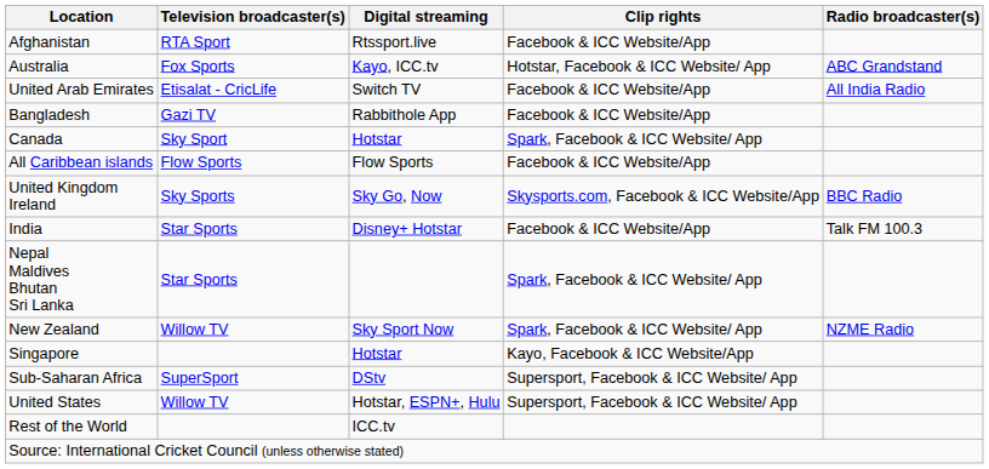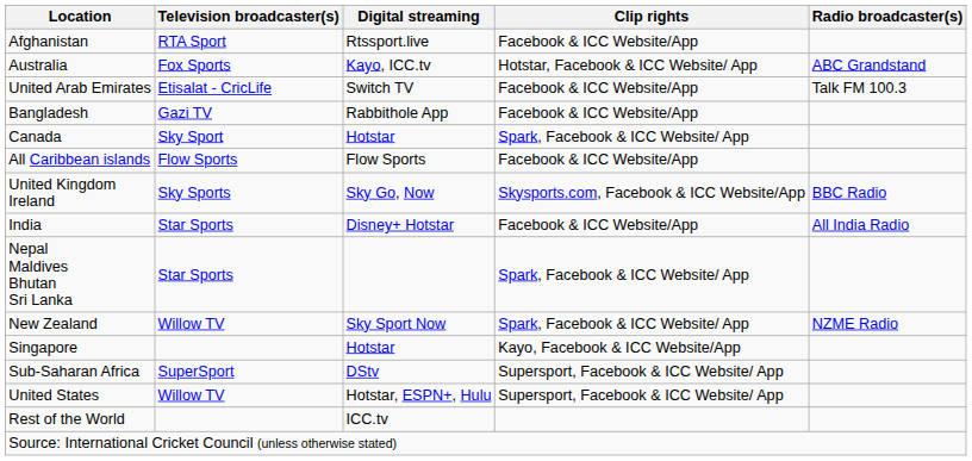United Arab Emirates | Radio broadcaster(s): All India Radio -> Talk FM 100.3
India | Radio broadcaster(s): Talk FM 100.3 -> All India Radio
